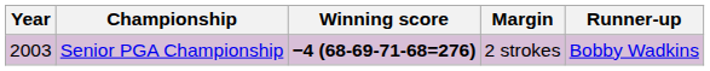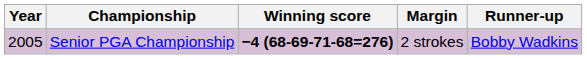Senior PGA Championship | Year: 2003 -> 2005
